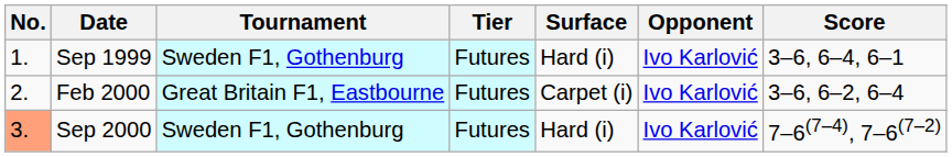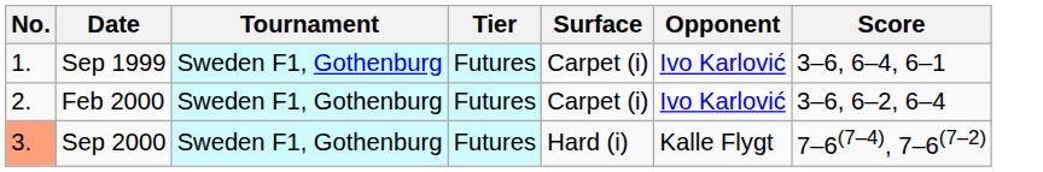Sep 1999 | Surface: Hard (i) -> Carpet (i)
Feb 2000 | Tournament: Great Britain F1, Eastbourne -> Sweden F1, Gothenburg
Sep 2000 | Opponent: Ivo Karlović -> Kalle Flygt
